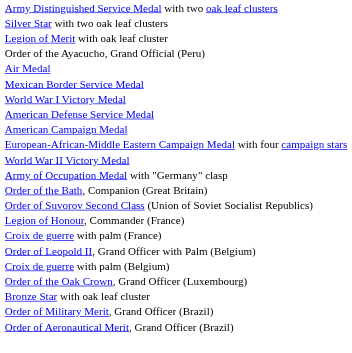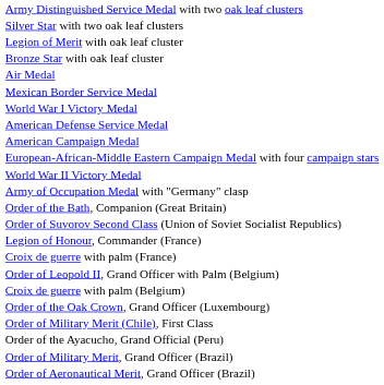rows swapped: Bronze Star with oak leaf cluster <-> Order of the Ayacucho, Grand Official (Peru)
+ row: Order of Military Merit (Chile), First Class
